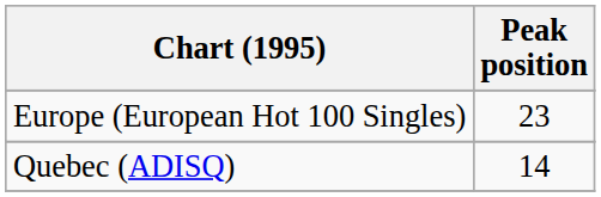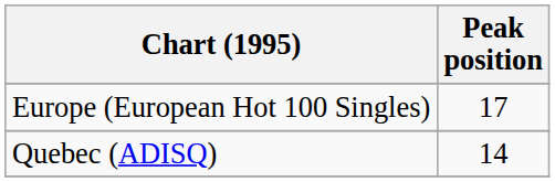Europe (European Hot 100 Singles) | Peak position: 23 -> 17
